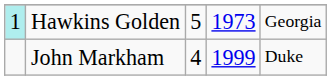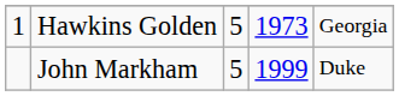Hawkins Golden | column 1: paleturquoise background -> no background
John Markham | column 3: 4 -> 5
